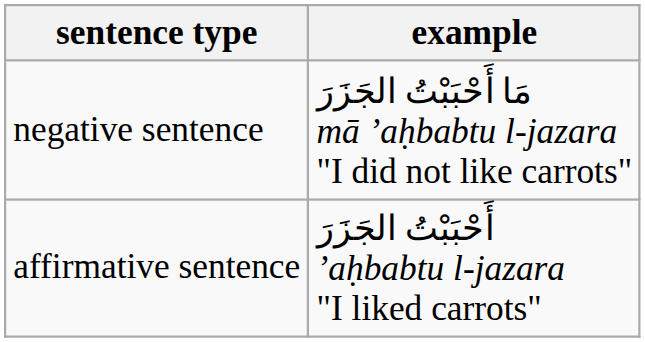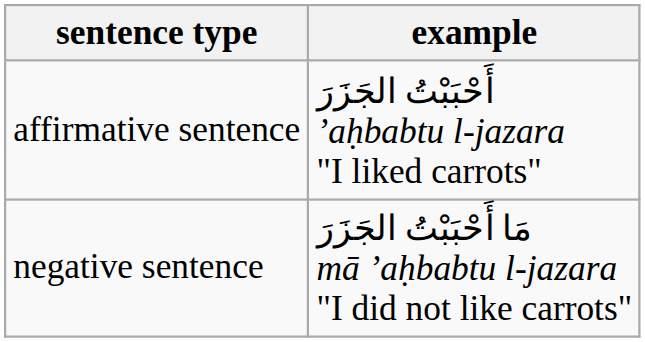rows swapped: affirmative sentence <-> negative sentence
